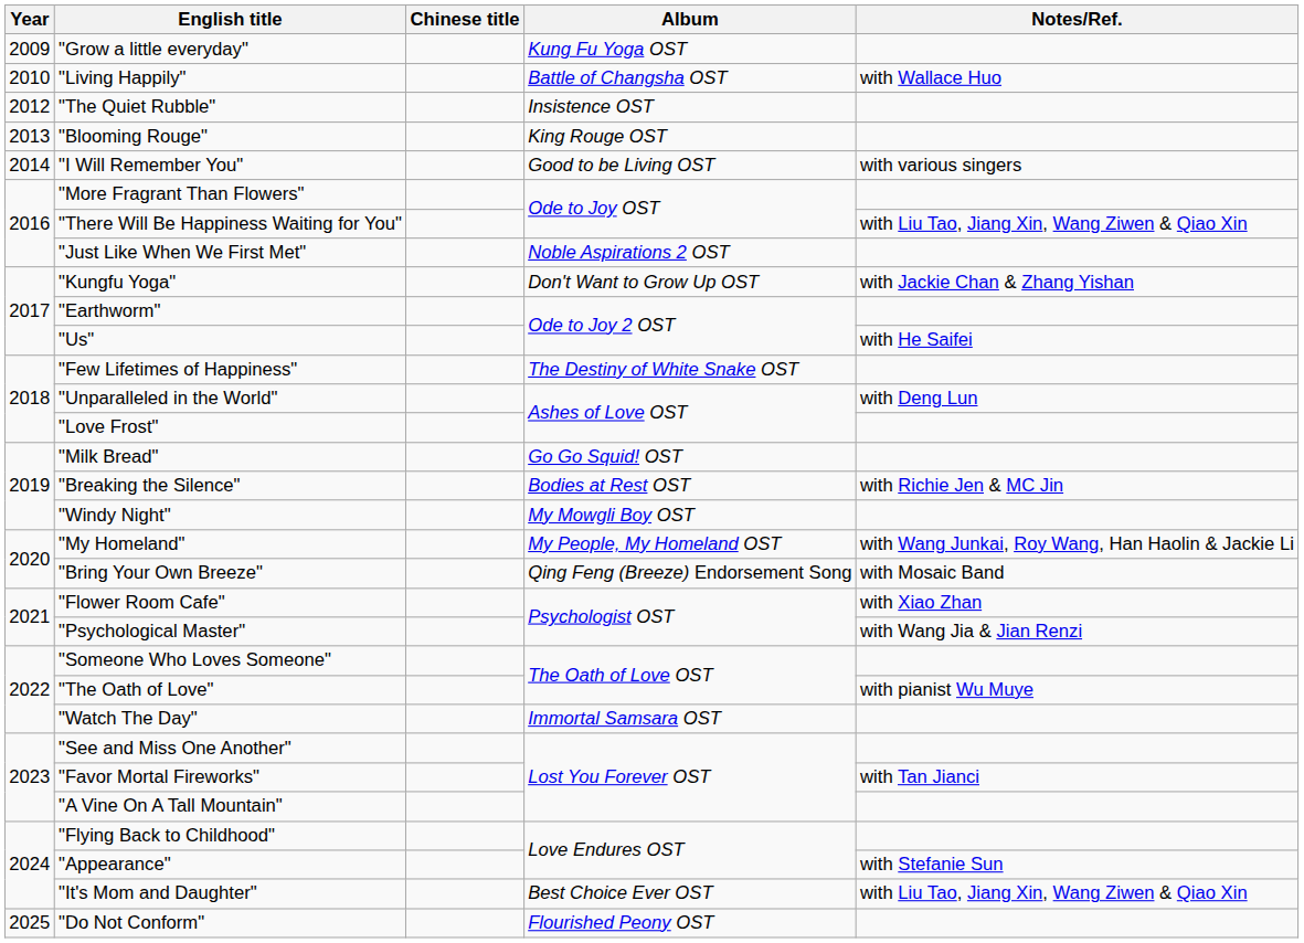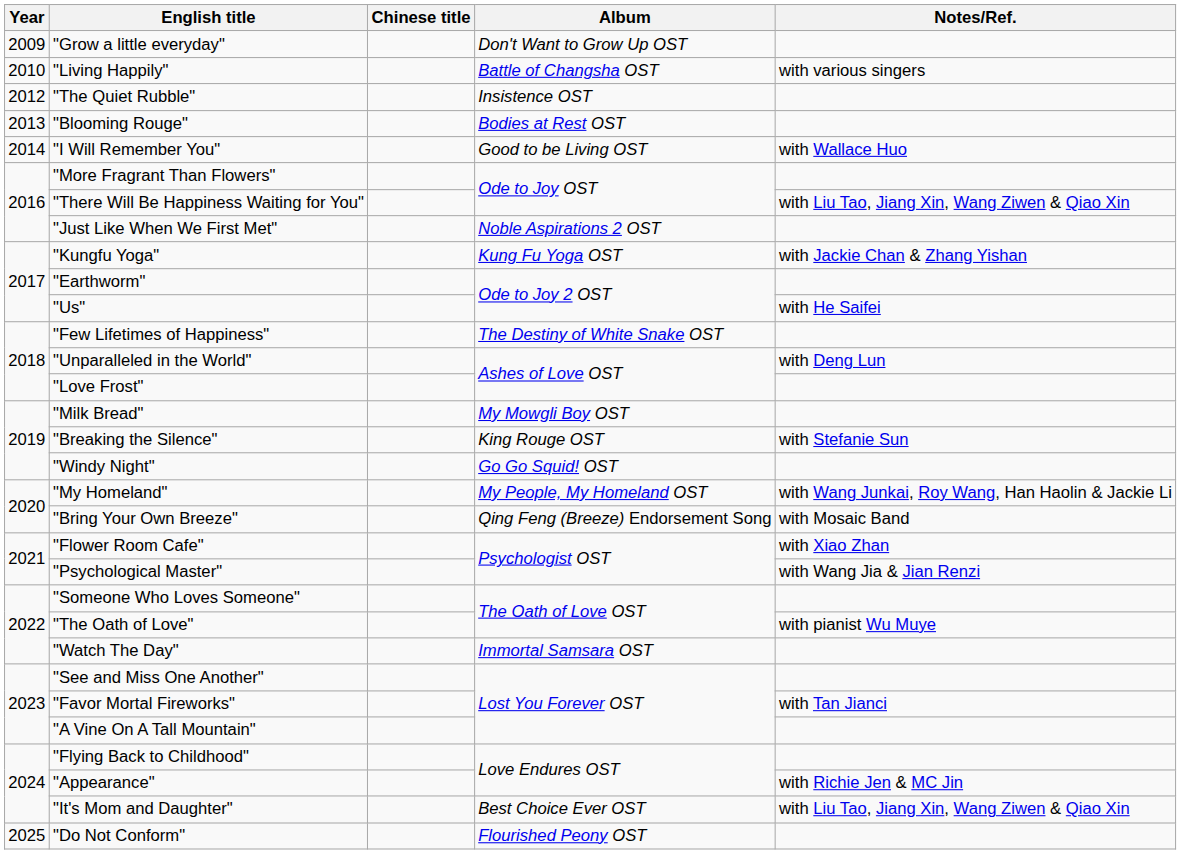"Grow a little everyday" | Album: Kung Fu Yoga OST -> Don't Want to Grow Up OST
"Living Happily" | Notes/Ref.: with Wallace Huo -> with various singers
"Blooming Rouge" | Album: King Rouge OST -> Bodies at Rest OST
"I Will Remember You" | Notes/Ref.: with various singers -> with Wallace Huo
"Kungfu Yoga" | Album: Don't Want to Grow Up OST -> Kung Fu Yoga OST
"Milk Bread" | Album: Go Go Squid! OST -> My Mowgli Boy OST
"Breaking the Silence" | Album: Bodies at Rest OST -> King Rouge OST
"Breaking the Silence" | Notes/Ref.: with Richie Jen & MC Jin -> with Stefanie Sun
"Windy Night" | Album: My Mowgli Boy OST -> Go Go Squid! OST
"Appearance" | Notes/Ref.: with Stefanie Sun -> with Richie Jen & MC Jin
